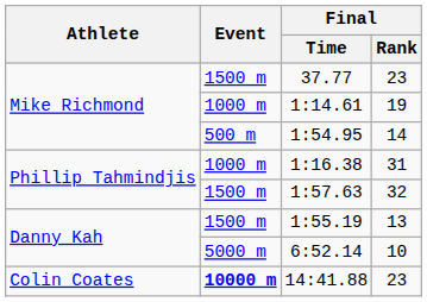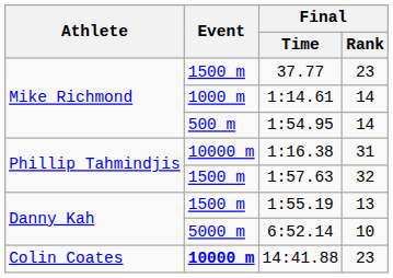1:14.61 | Final / Rank: 19 -> 14
1:16.38 | Event: 1000 m -> 10000 m
